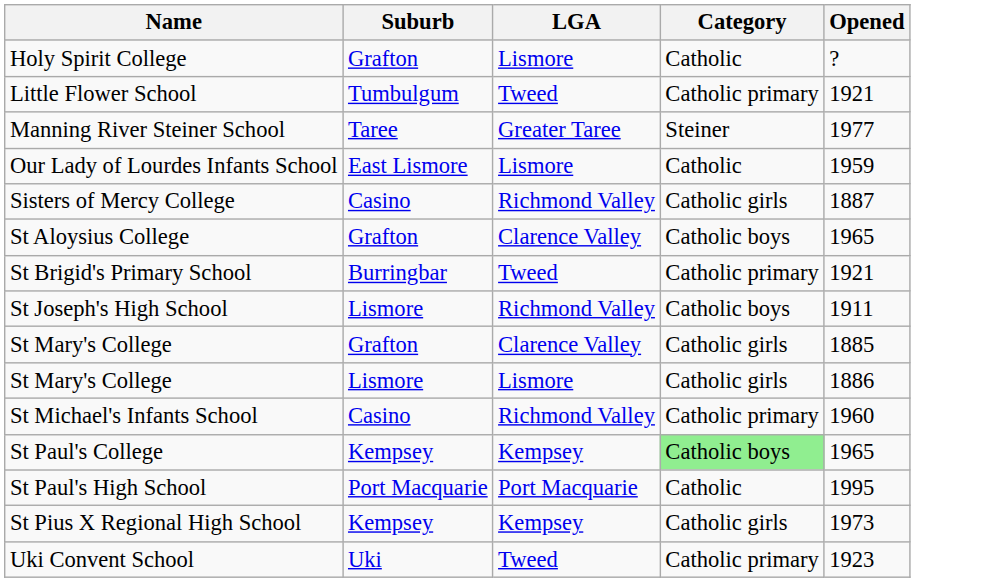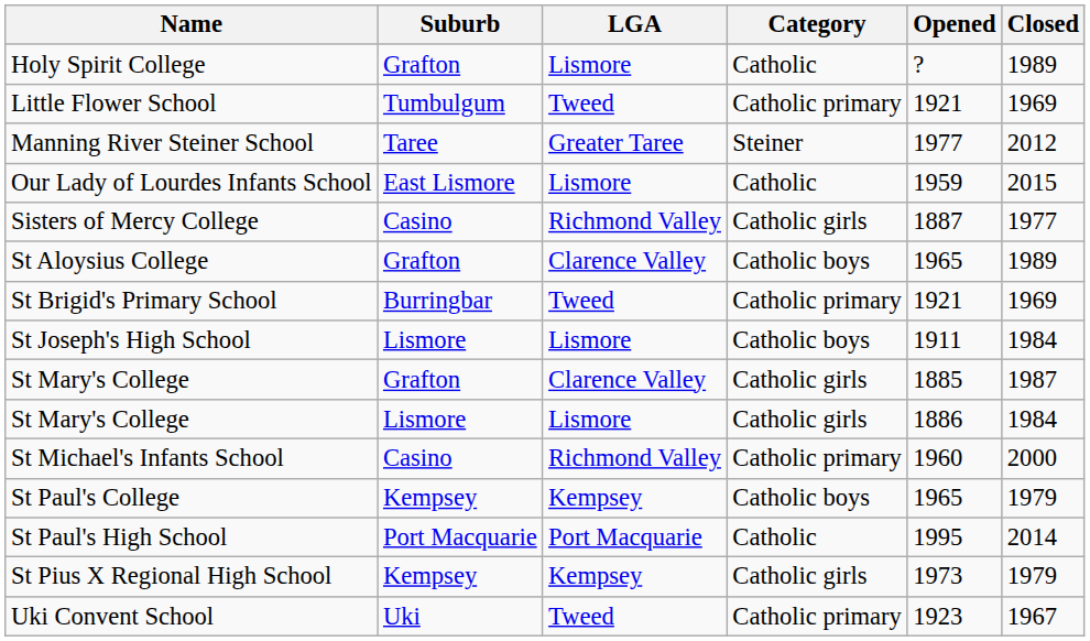+ column: Closed | 1989 | 1969 | 2012 | 2015 | 1977 | 1989 | 1969 | 1984 | 1987 | 1984 | 2000 | 1979 | 2014 | 1979 | 1967
St Joseph's High School | LGA: Richmond Valley -> Lismore
St Paul's College | Category: lightgreen background -> no background
